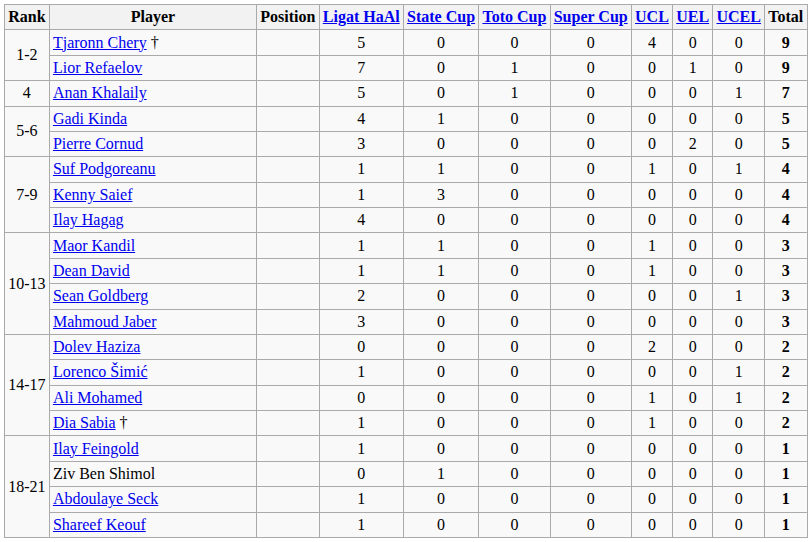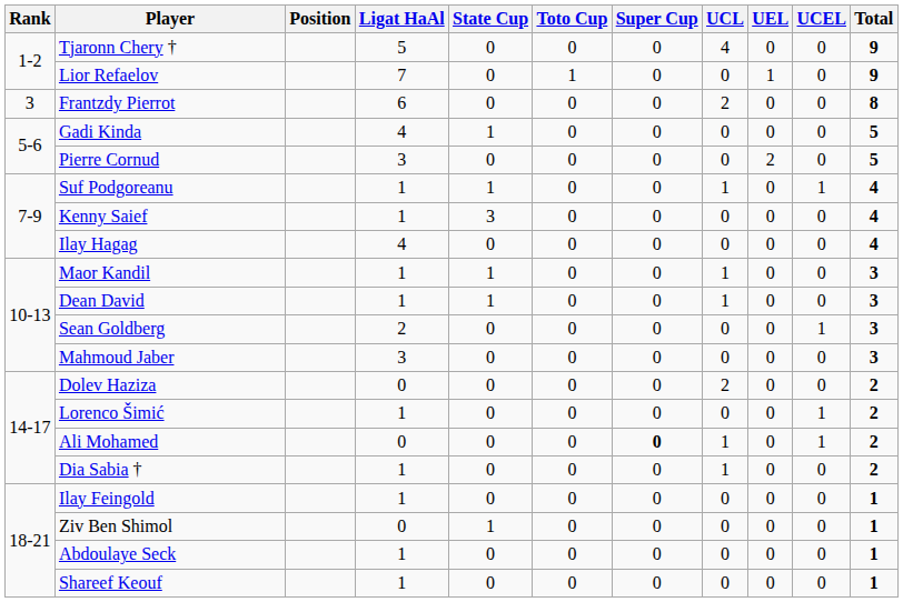+ row: 3 | Frantzdy Pierrot | 6 | 0 | 0 | 0 | 2 | 0 | 0 | 8
- row: 4 | Anan Khalaily | 5 | 0 | 1 | 0 | 0 | 0 | 1 | 7
Ali Mohamed | Super Cup: normal -> bold
